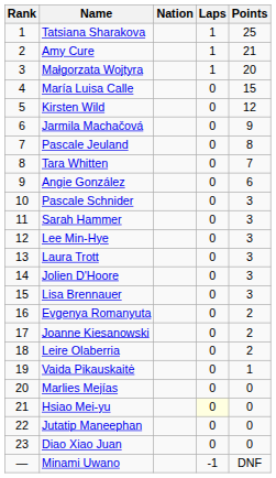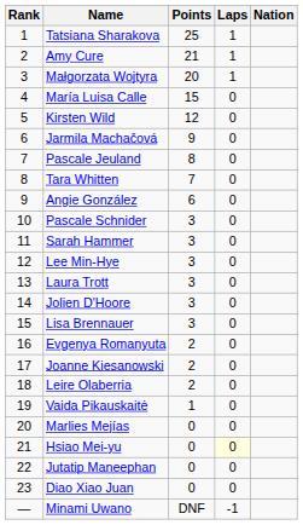columns swapped: Nation <-> Points
